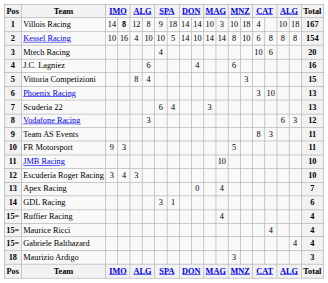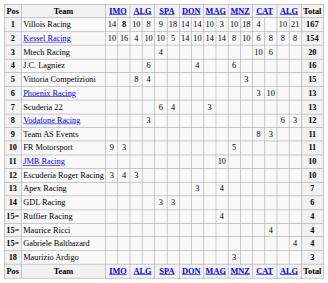Villois Racing | column 5: 12 -> 10
Villois Racing | column 18: 18 -> 21
Apex Racing | column 10: 0 -> 3
GDL Racing | column 8: 1 -> 3
